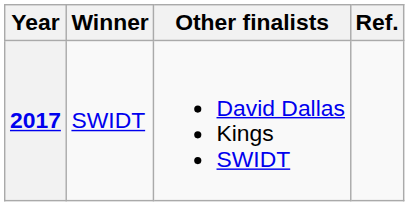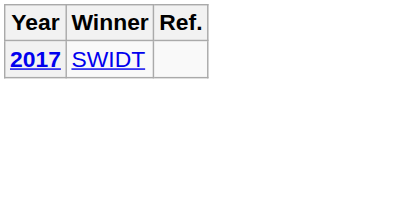- column: Other finalists | David Dallas Kings SWIDT
